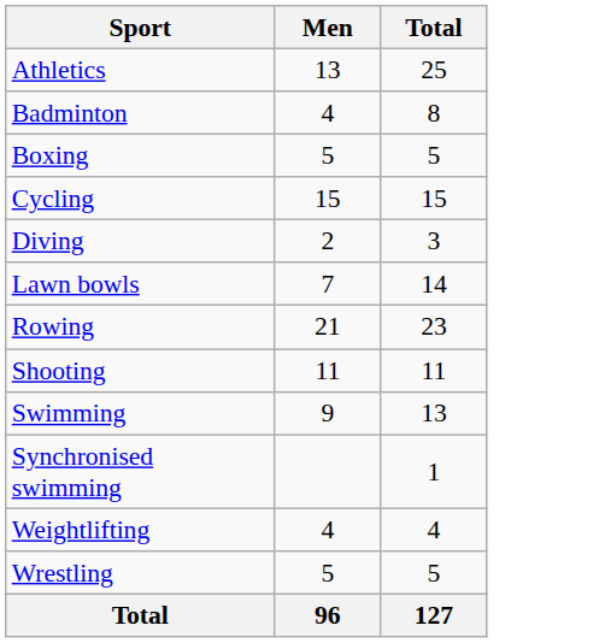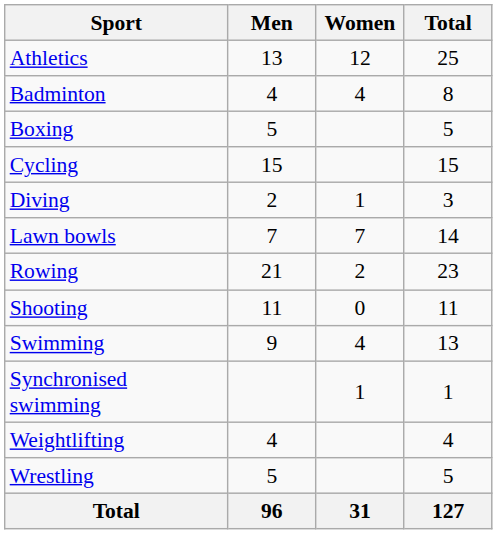+ column: Women | 12 | 4 | 1 | 7 | 2 | 0 | 4 | 1 | 31
